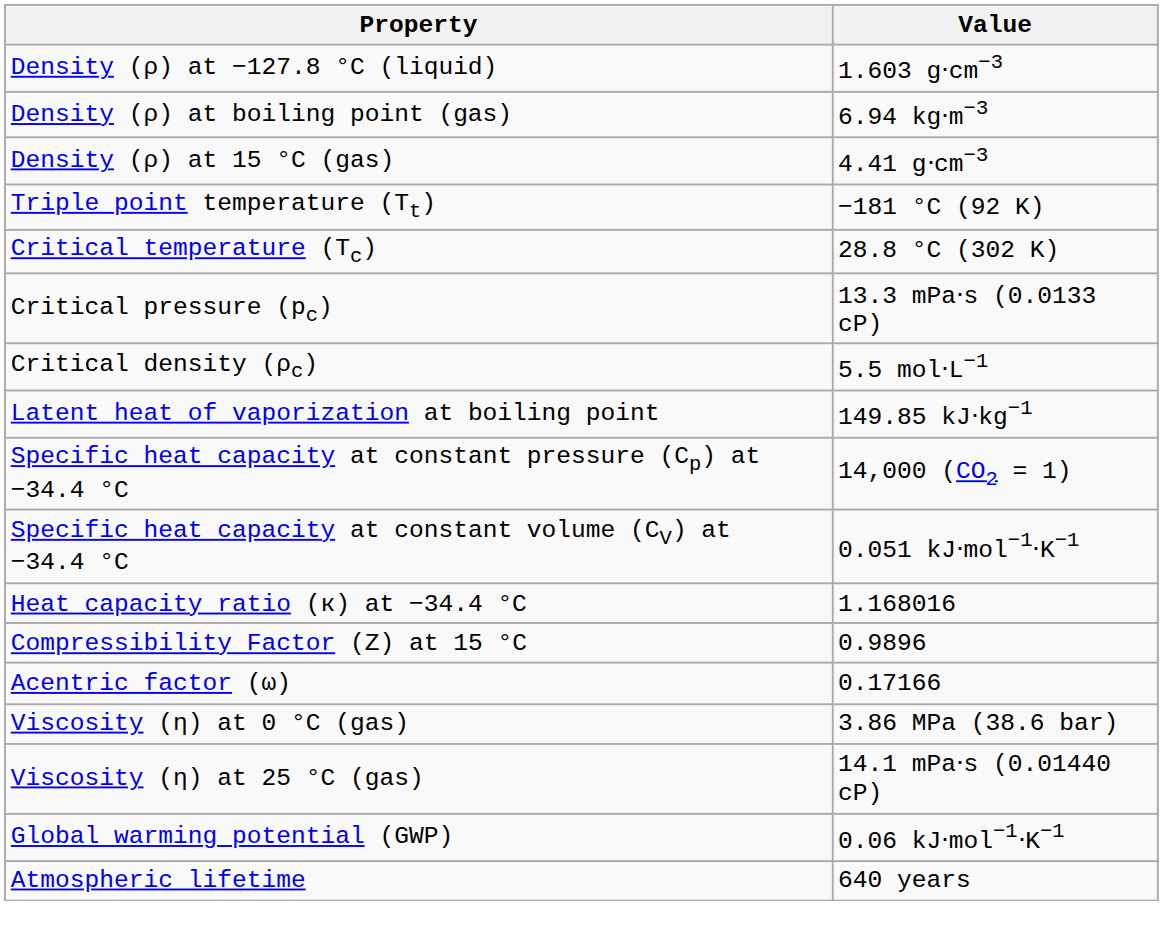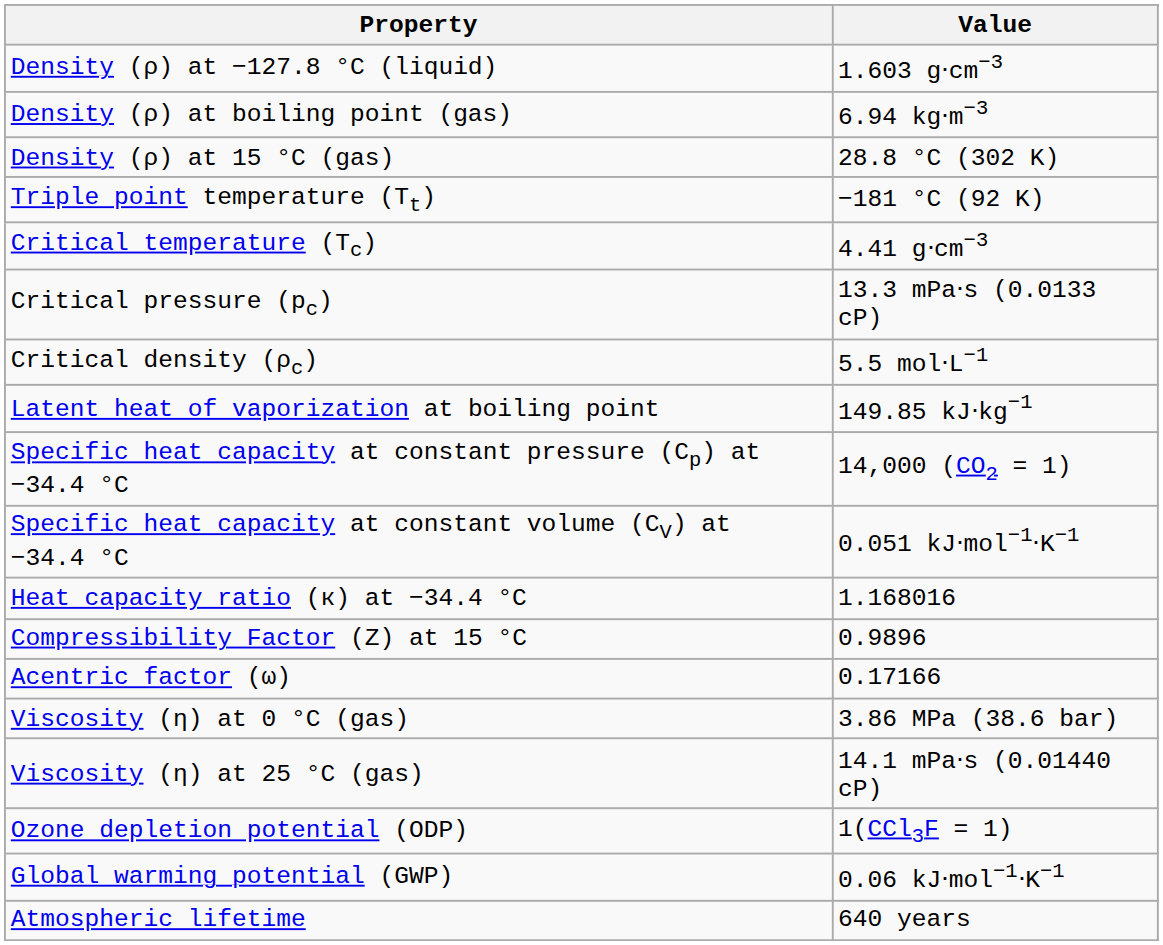Density (ρ) at 15 °C (gas) | Value: 4.41 g⋅cm−3 -> 28.8 °C (302 K)
Critical temperature (Tc) | Value: 28.8 °C (302 K) -> 4.41 g⋅cm−3
+ row: Ozone depletion potential (ODP) | 1(CCl3F = 1)
